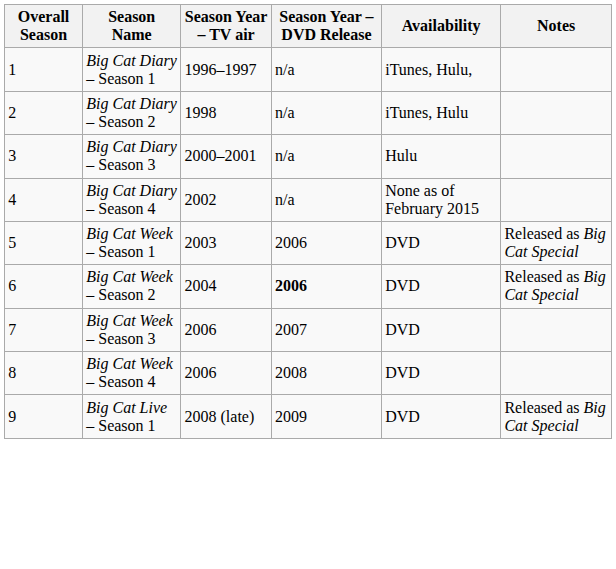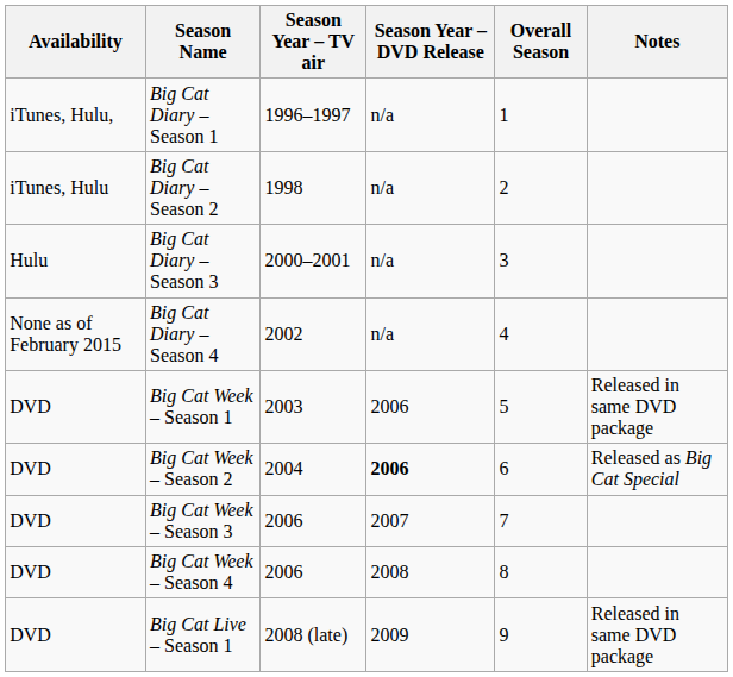columns swapped: Overall Season <-> Availability
Big Cat Week – Season 1 | Notes: Released as Big Cat Special -> Released in same DVD package
Big Cat Live – Season 1 | Notes: Released as Big Cat Special -> Released in same DVD package
